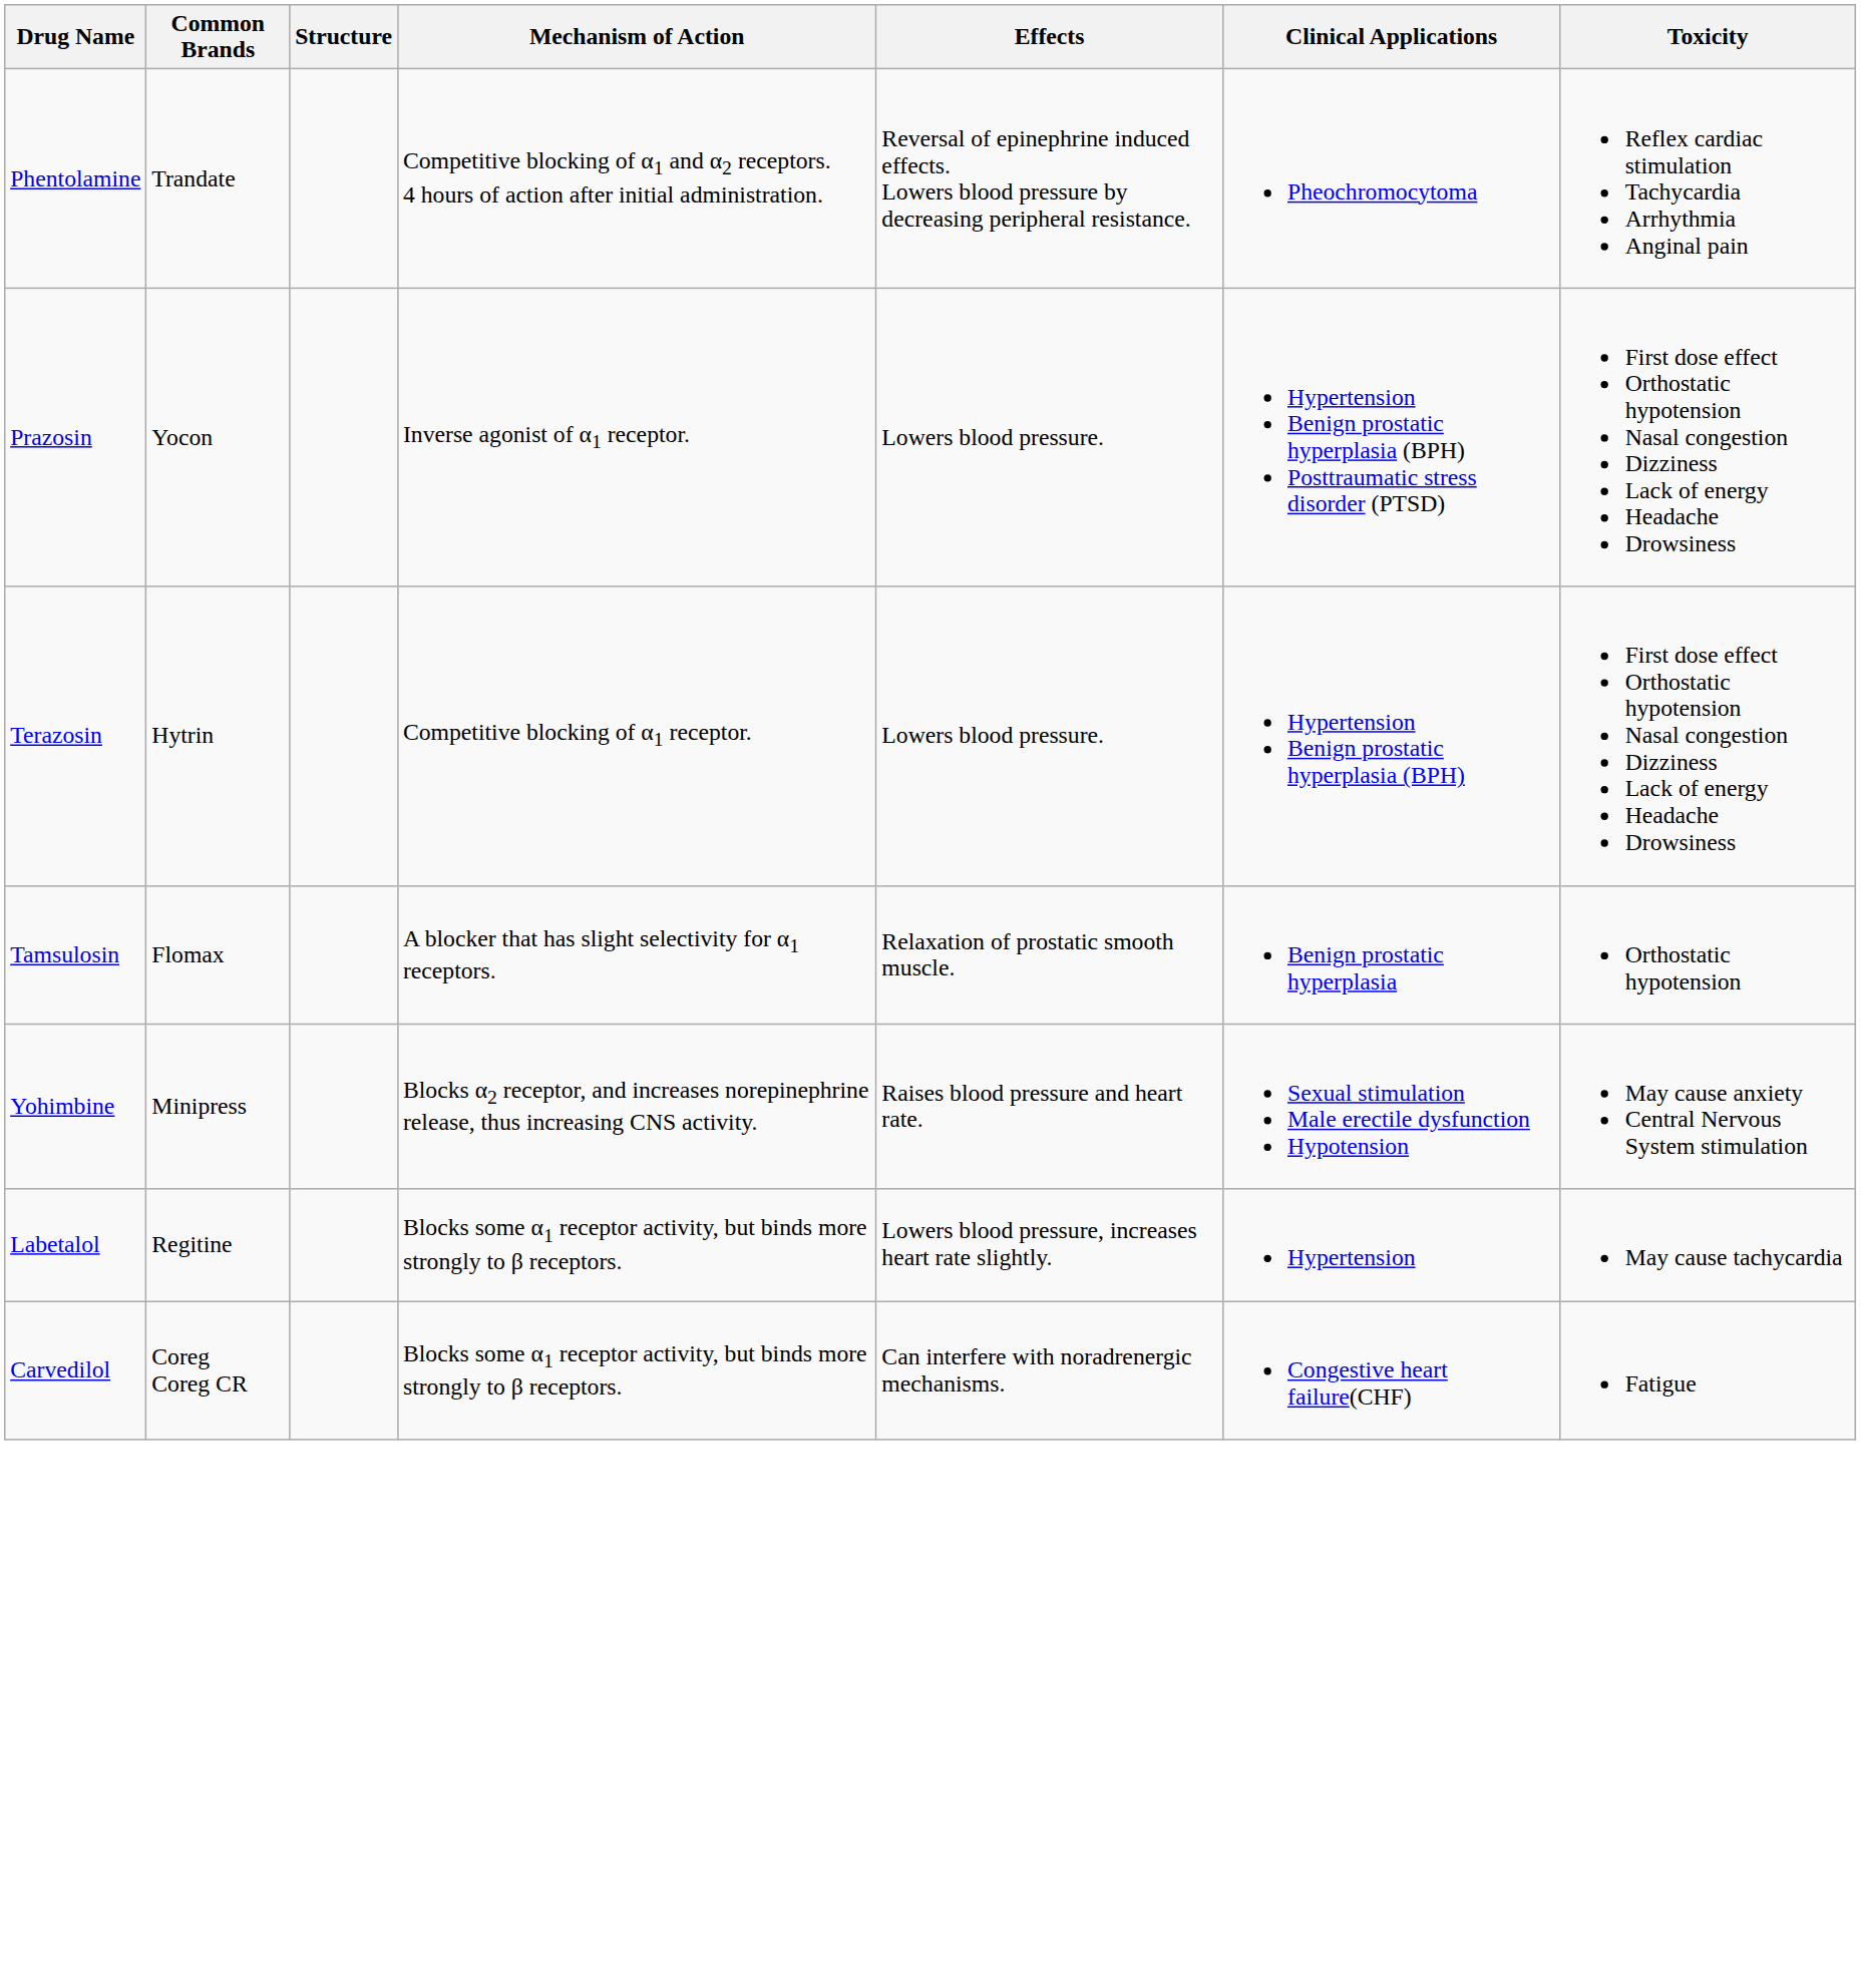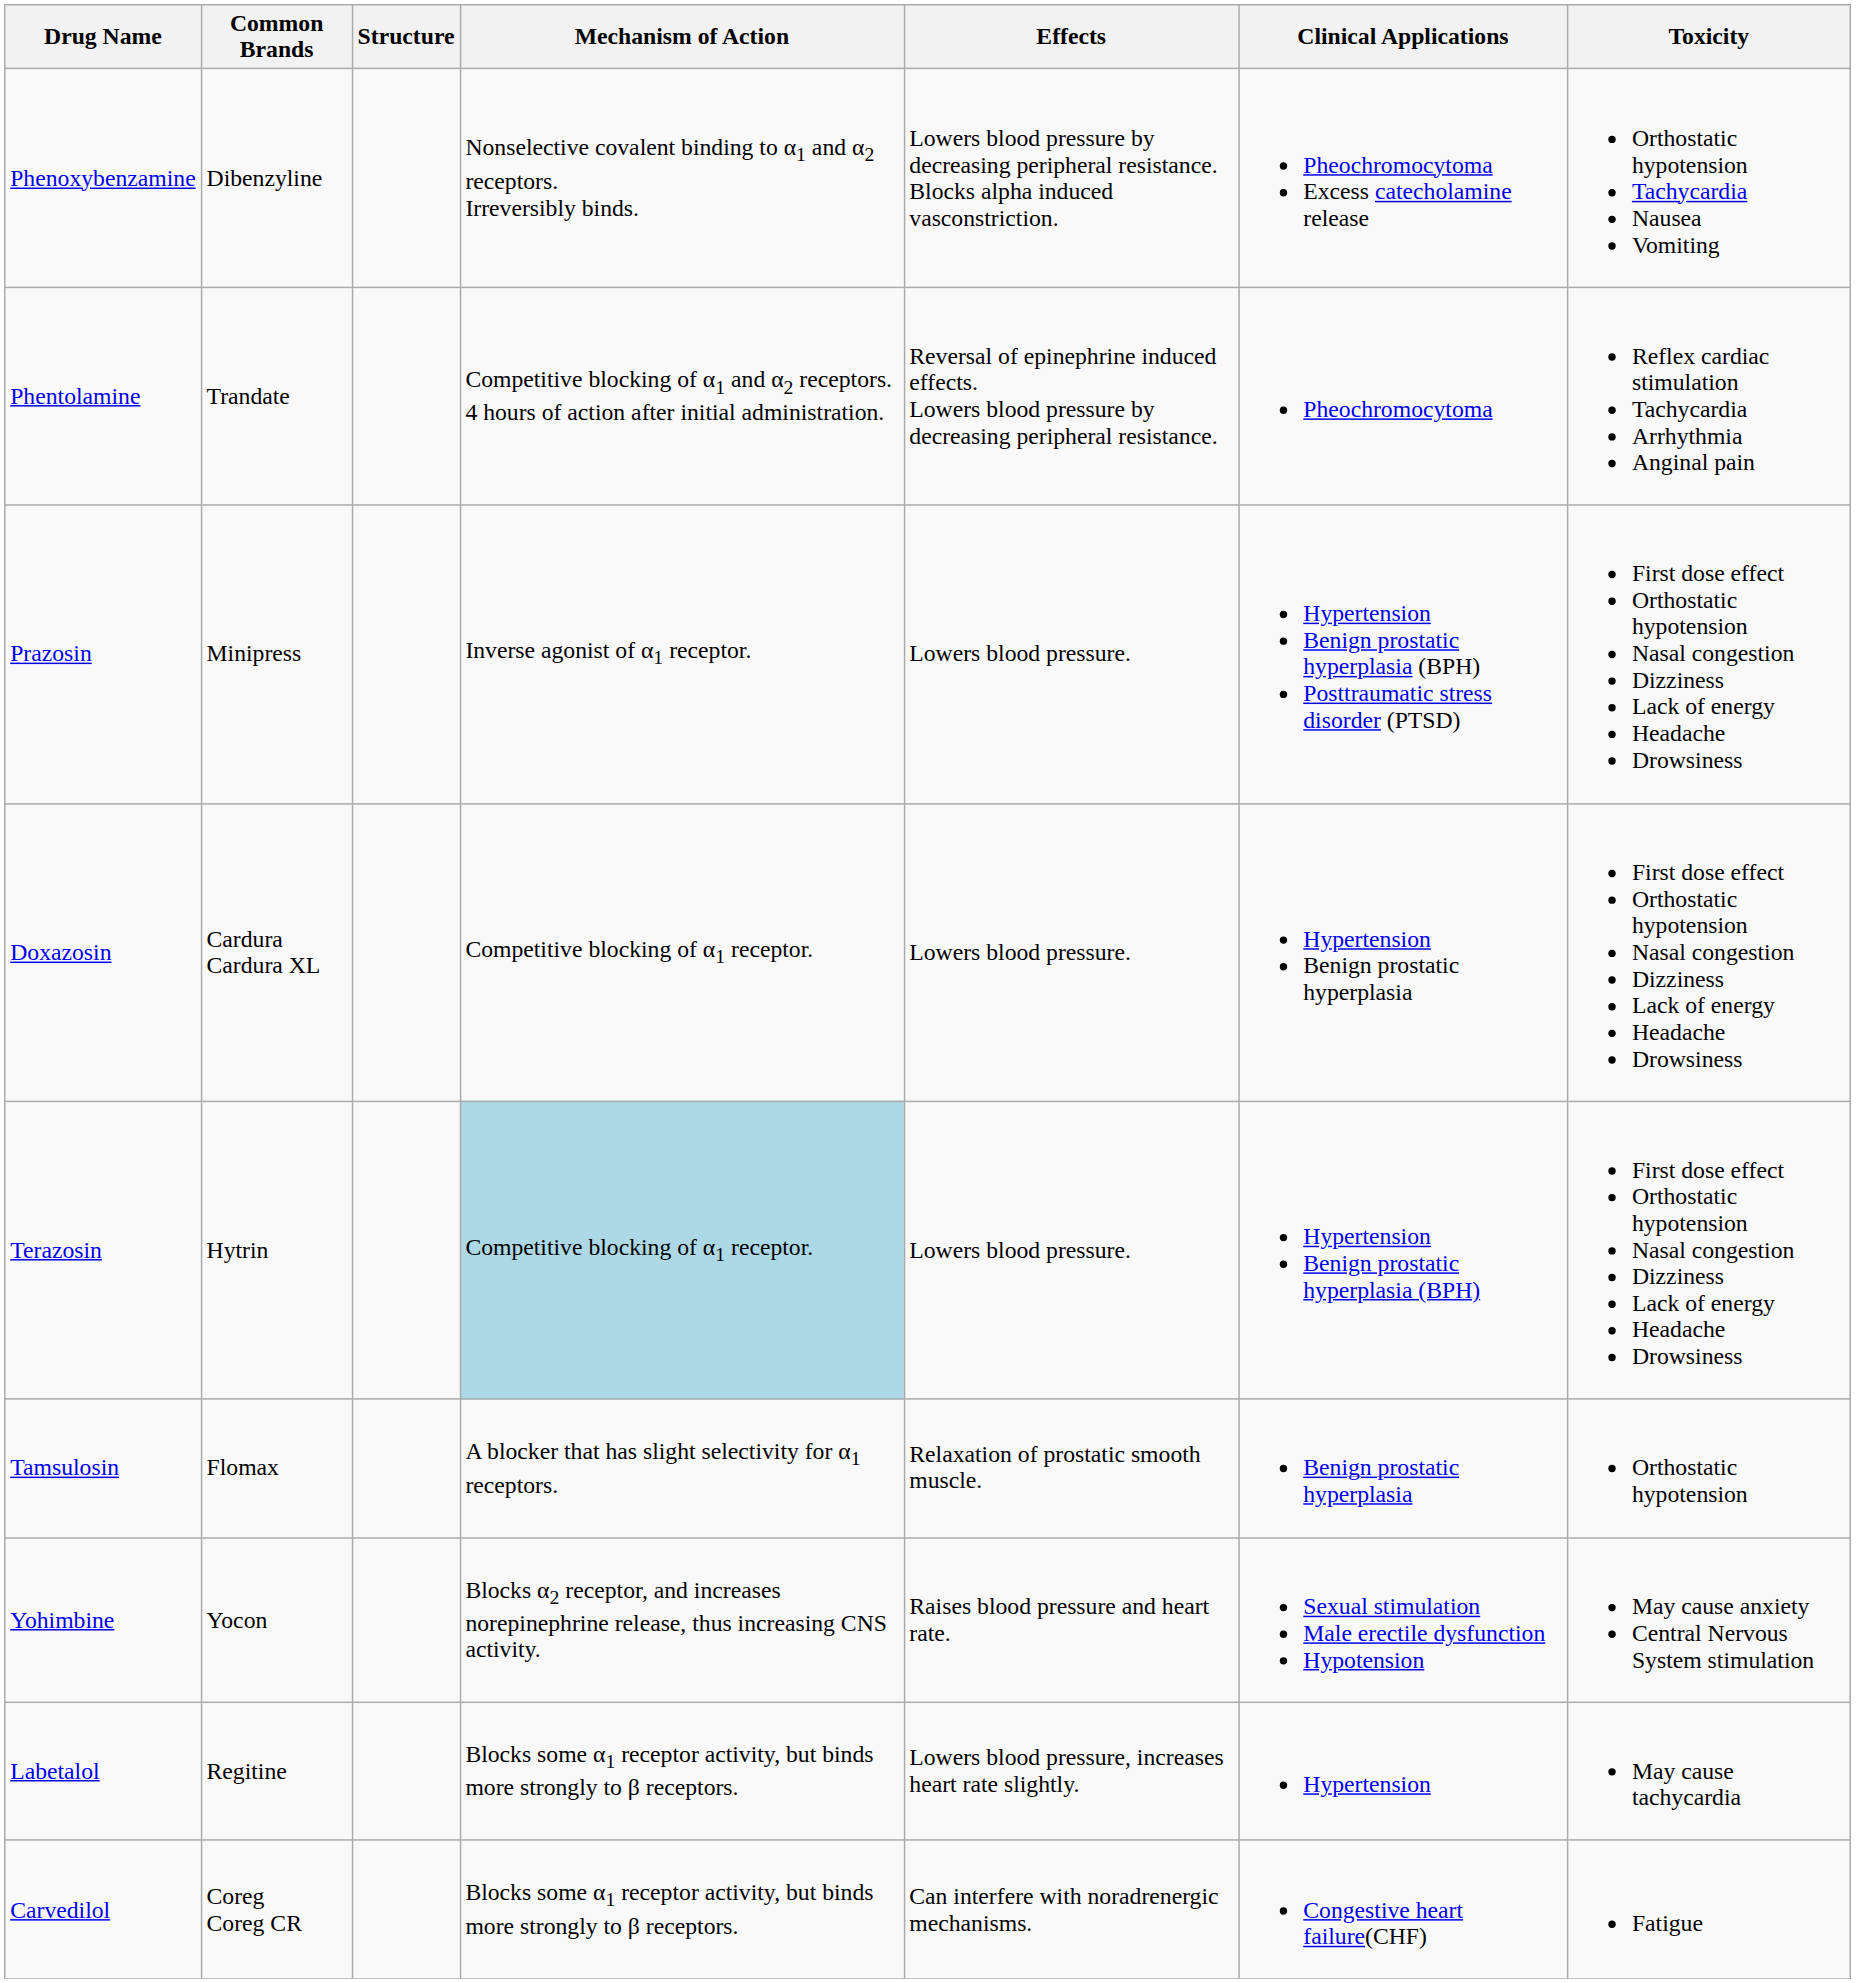+ row: Phenoxybenzamine | Dibenzyline | Nonselective covalent binding to α1 and α2 receptors. Irreversibly binds. | Lowers blood pressure by decreasing peripheral resistance. Blocks alpha induced vasconstriction. | Pheochromocytoma Excess catecholamine release | Orthostatic hypotension Tachycardia Nausea Vomiting
Prazosin | Common Brands: Yocon -> Minipress
+ row: Doxazosin | Cardura Cardura XL | Competitive blocking of α1 receptor. | Lowers blood pressure. | Hypertension Benign prostatic hyperplasia | First dose effect Orthostatic hypotension Nasal congestion Dizziness Lack of energy Headache Drowsiness
Terazosin | Mechanism of Action: no background -> lightblue background
Yohimbine | Common Brands: Minipress -> Yocon
